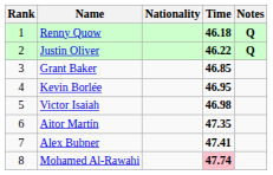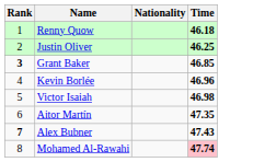- column: Notes | Q | Q
Justin Oliver | Time: 46.22 -> 46.25
Grant Baker | Rank: normal -> bold
Kevin Borlée | Time: 46.95 -> 46.96
Alex Bubner | Rank: normal -> bold
Alex Bubner | Time: 47.41 -> 47.43
